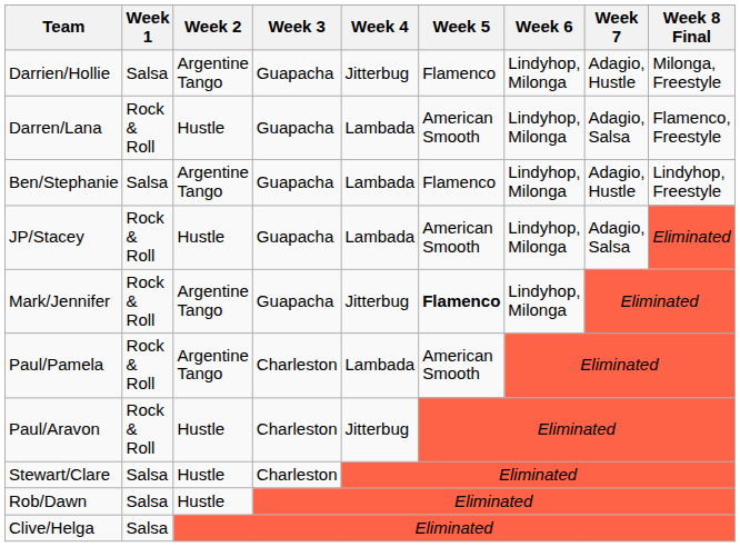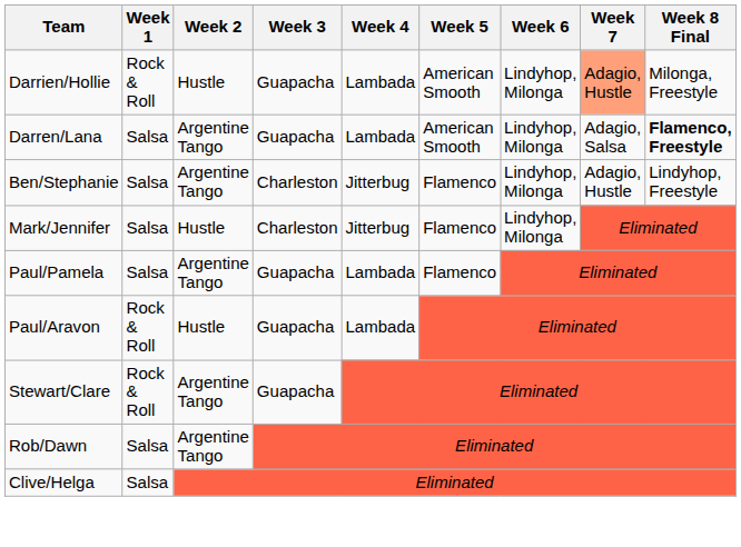Darrien/Hollie | Week 1: Salsa -> Rock & Roll
Darrien/Hollie | Week 2: Argentine Tango -> Hustle
Darrien/Hollie | Week 4: Jitterbug -> Lambada
Darrien/Hollie | Week 5: Flamenco -> American Smooth
Darrien/Hollie | Week 7: no background -> lightsalmon background
Darren/Lana | Week 1: Rock & Roll -> Salsa
Darren/Lana | Week 2: Hustle -> Argentine Tango
Darren/Lana | Week 8 Final: normal -> bold
Ben/Stephanie | Week 3: Guapacha -> Charleston
Ben/Stephanie | Week 4: Lambada -> Jitterbug
- row: JP/Stacey | Rock & Roll | Hustle | Guapacha | Lambada | American Smooth | Lindyhop, Milonga | Adagio, Salsa | Eliminated
Mark/Jennifer | Week 1: Rock & Roll -> Salsa
Mark/Jennifer | Week 2: Argentine Tango -> Hustle
Mark/Jennifer | Week 3: Guapacha -> Charleston
Mark/Jennifer | Week 5: bold -> normal
Paul/Pamela | Week 1: Rock & Roll -> Salsa
Paul/Pamela | Week 3: Charleston -> Guapacha
Paul/Pamela | Week 5: American Smooth -> Flamenco
Paul/Aravon | Week 3: Charleston -> Guapacha
Paul/Aravon | Week 4: Jitterbug -> Lambada
Stewart/Clare | Week 1: Salsa -> Rock & Roll
Stewart/Clare | Week 2: Hustle -> Argentine Tango
Stewart/Clare | Week 3: Charleston -> Guapacha
Rob/Dawn | Week 2: Hustle -> Argentine Tango
